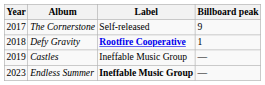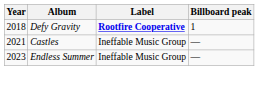- row: 2017 | The Cornerstone | Self-released | 9
Castles | Year: 2019 -> 2021
Endless Summer | Label: bold -> normal
